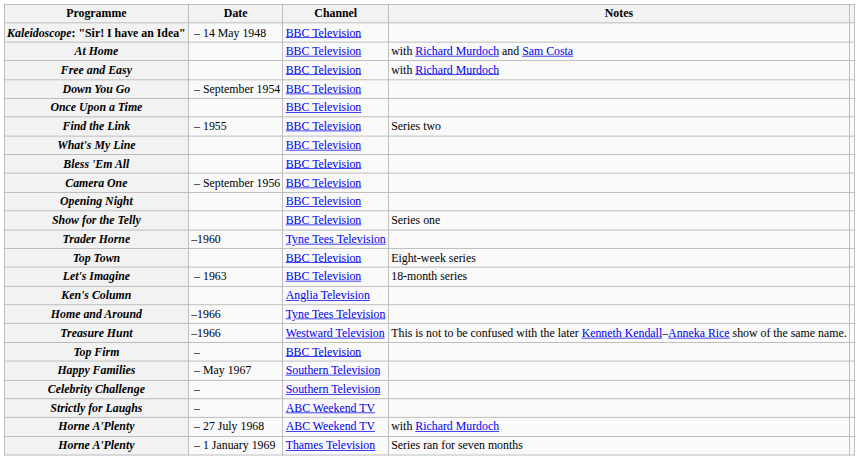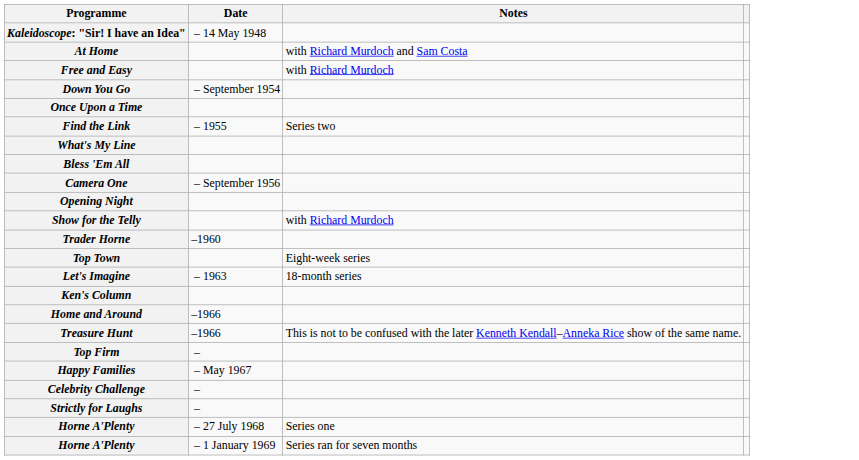- column: Channel | BBC Television | BBC Television | BBC Television | BBC Television | BBC Television | BBC Television | BBC Television | BBC Television | BBC Television | BBC Television | BBC Television | Tyne Tees Television | BBC Television | BBC Television | Anglia Television | Tyne Tees Television | Westward Television | BBC Television | Southern Television | Southern Television | ABC Weekend TV | ABC Weekend TV | Thames Television
Show for the Telly | Notes: Series one -> with Richard Murdoch
Horne A'Plenty / – 27 July 1968 | Notes: with Richard Murdoch -> Series one
